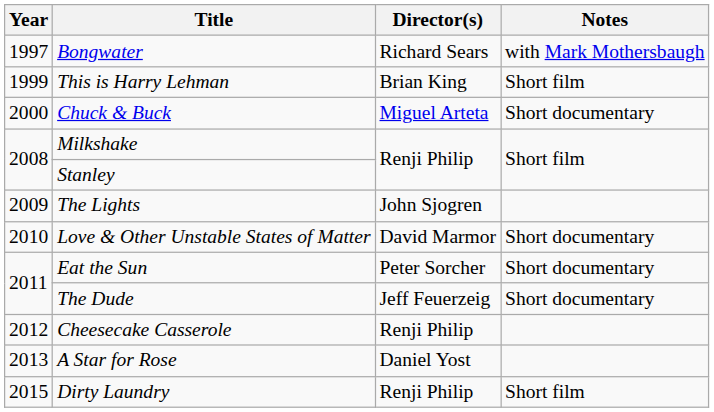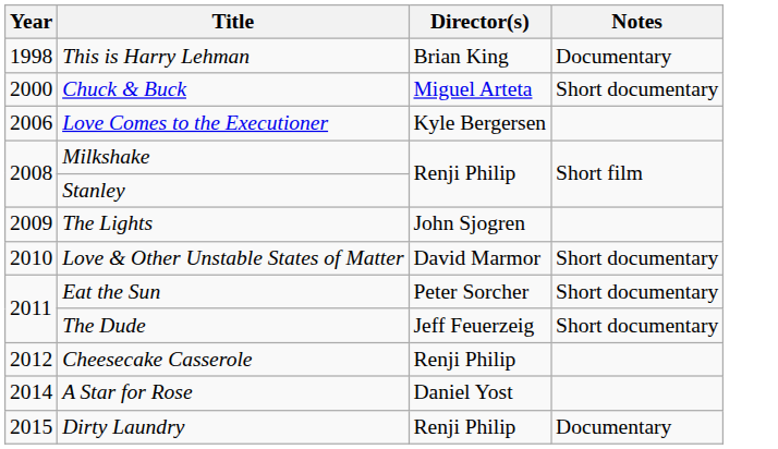- row: 1997 | Bongwater | Richard Sears | with Mark Mothersbaugh
This is Harry Lehman | Year: 1999 -> 1998
This is Harry Lehman | Notes: Short film -> Documentary
+ row: 2006 | Love Comes to the Executioner | Kyle Bergersen
A Star for Rose | Year: 2013 -> 2014
Dirty Laundry | Notes: Short film -> Documentary
